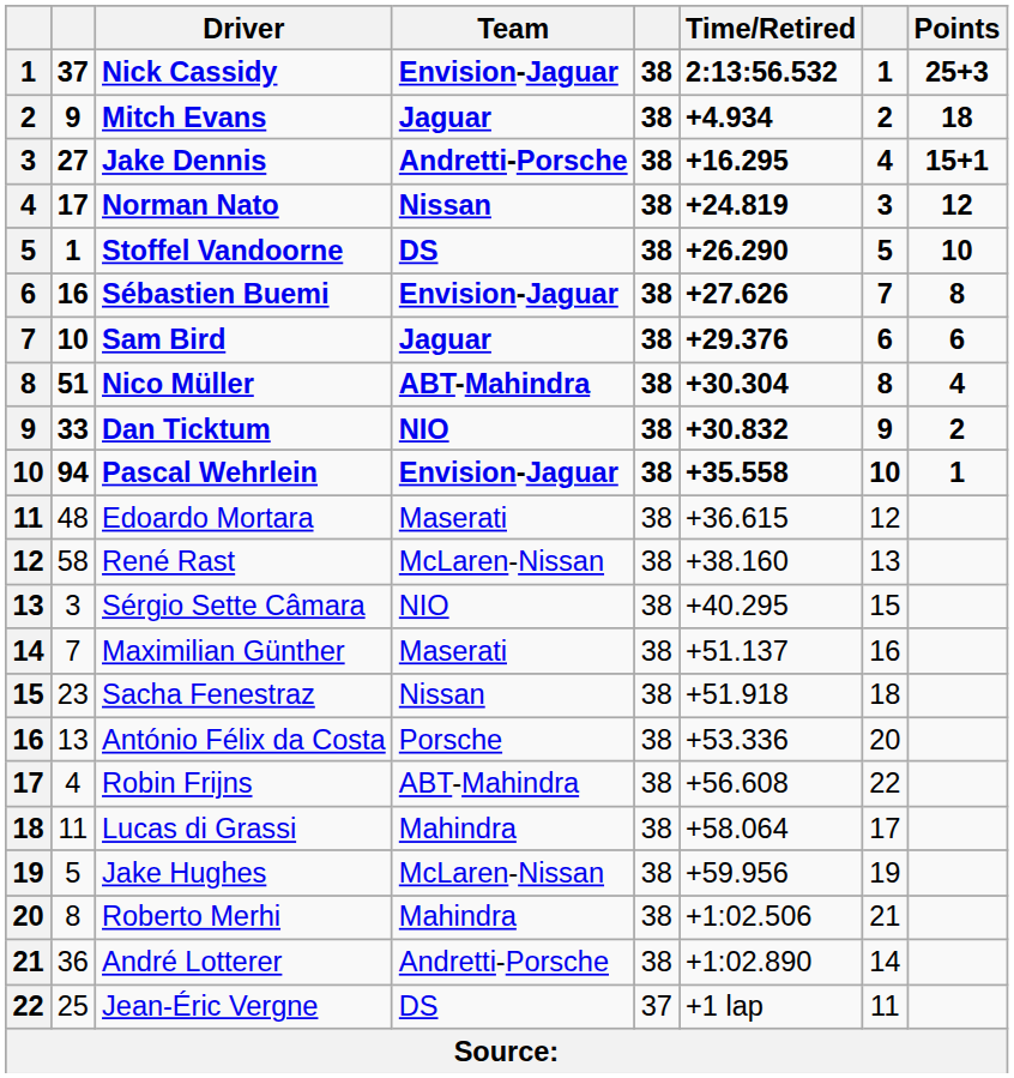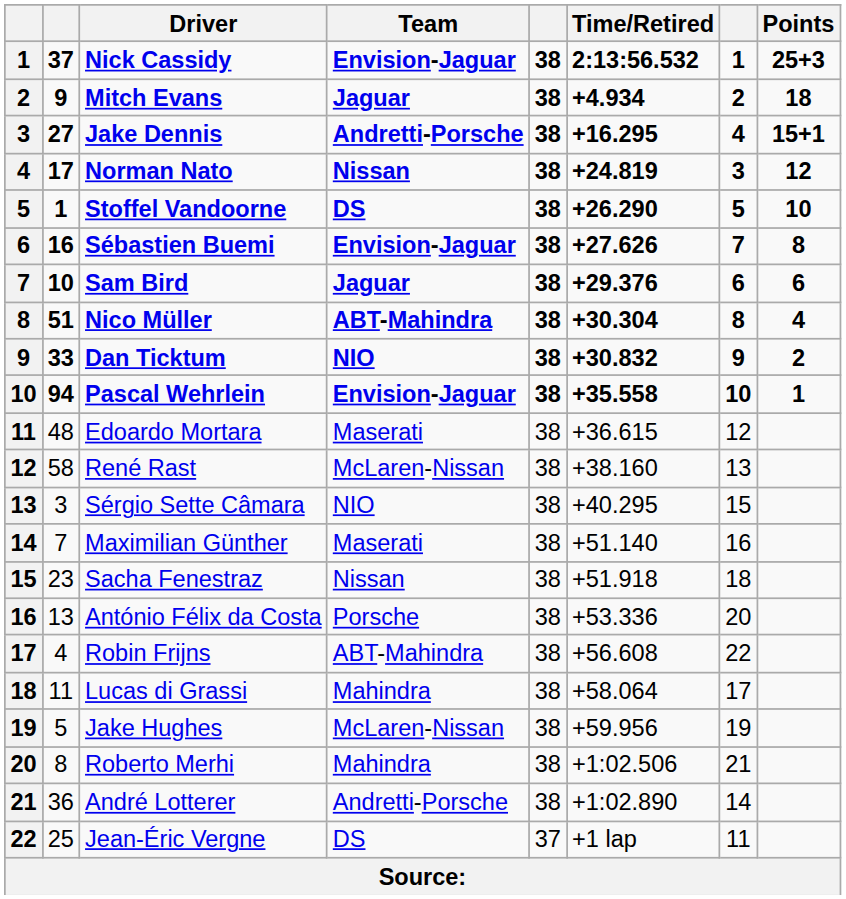Maximilian Günther | Time/Retired: +51.137 -> +51.140
